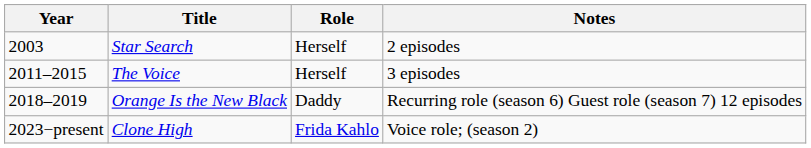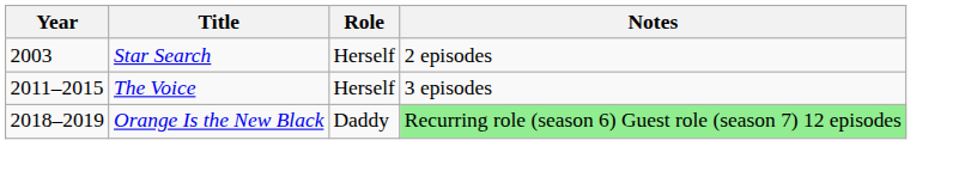Orange Is the New Black | Notes: no background -> lightgreen background
- row: 2023−present | Clone High | Frida Kahlo | Voice role; (season 2)
